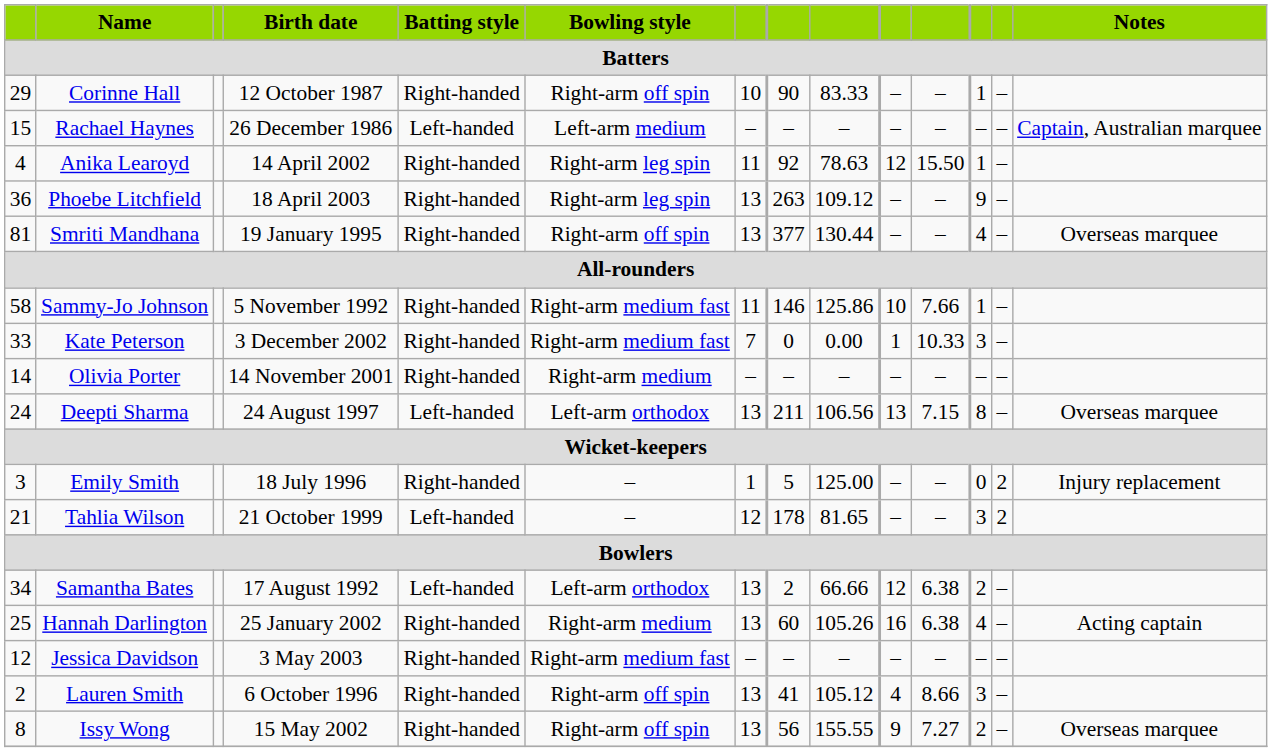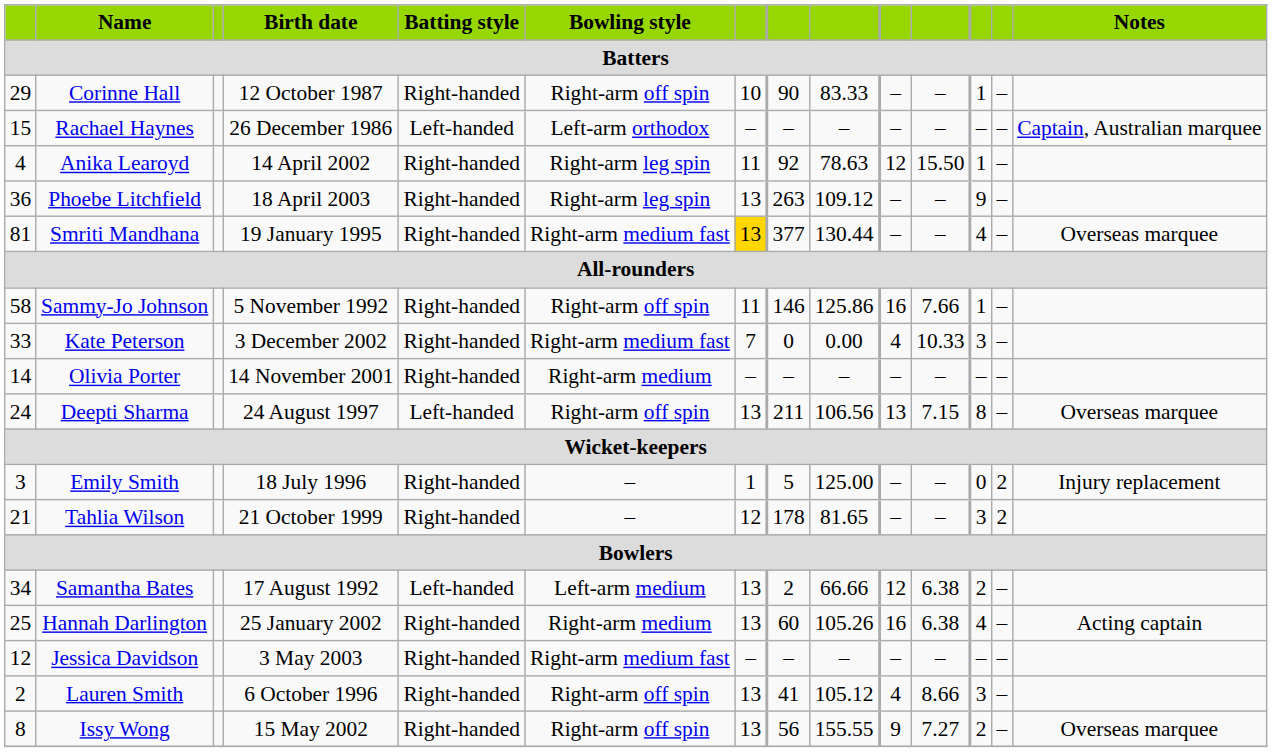Rachael Haynes | Bowling style: Left-arm medium -> Left-arm orthodox
Smriti Mandhana | Bowling style: Right-arm off spin -> Right-arm medium fast
Smriti Mandhana | column 7: no background -> gold background
Sammy-Jo Johnson | Bowling style: Right-arm medium fast -> Right-arm off spin
Sammy-Jo Johnson | column 10: 10 -> 16
Kate Peterson | column 10: 1 -> 4
Deepti Sharma | Bowling style: Left-arm orthodox -> Right-arm off spin
Tahlia Wilson | Batting style: Left-handed -> Right-handed
Samantha Bates | Bowling style: Left-arm orthodox -> Left-arm medium
